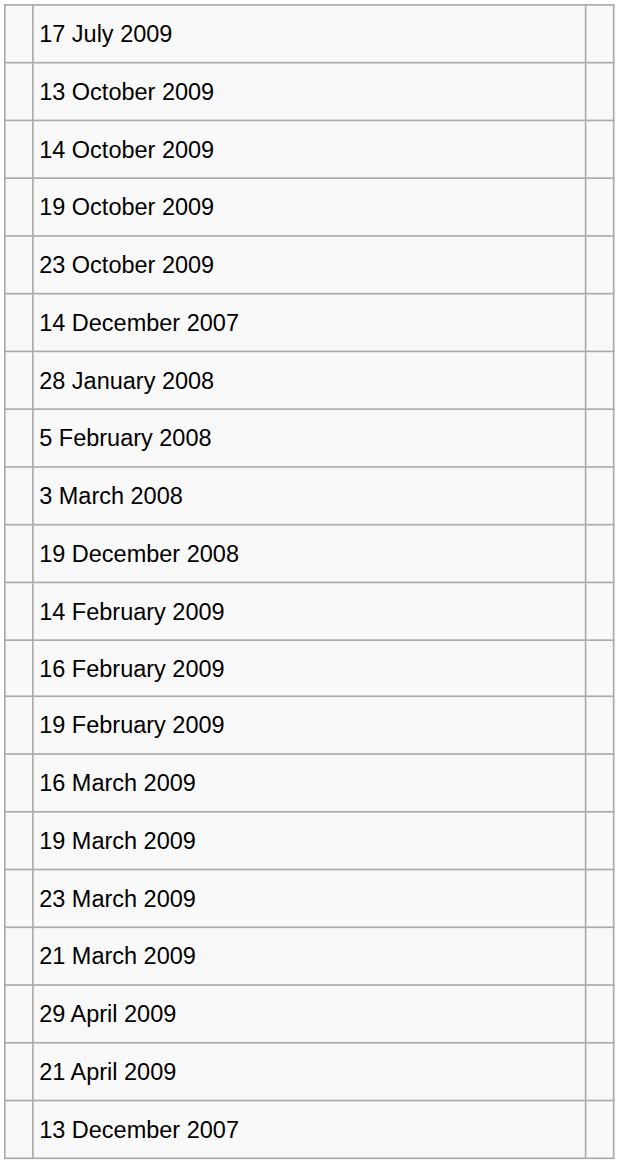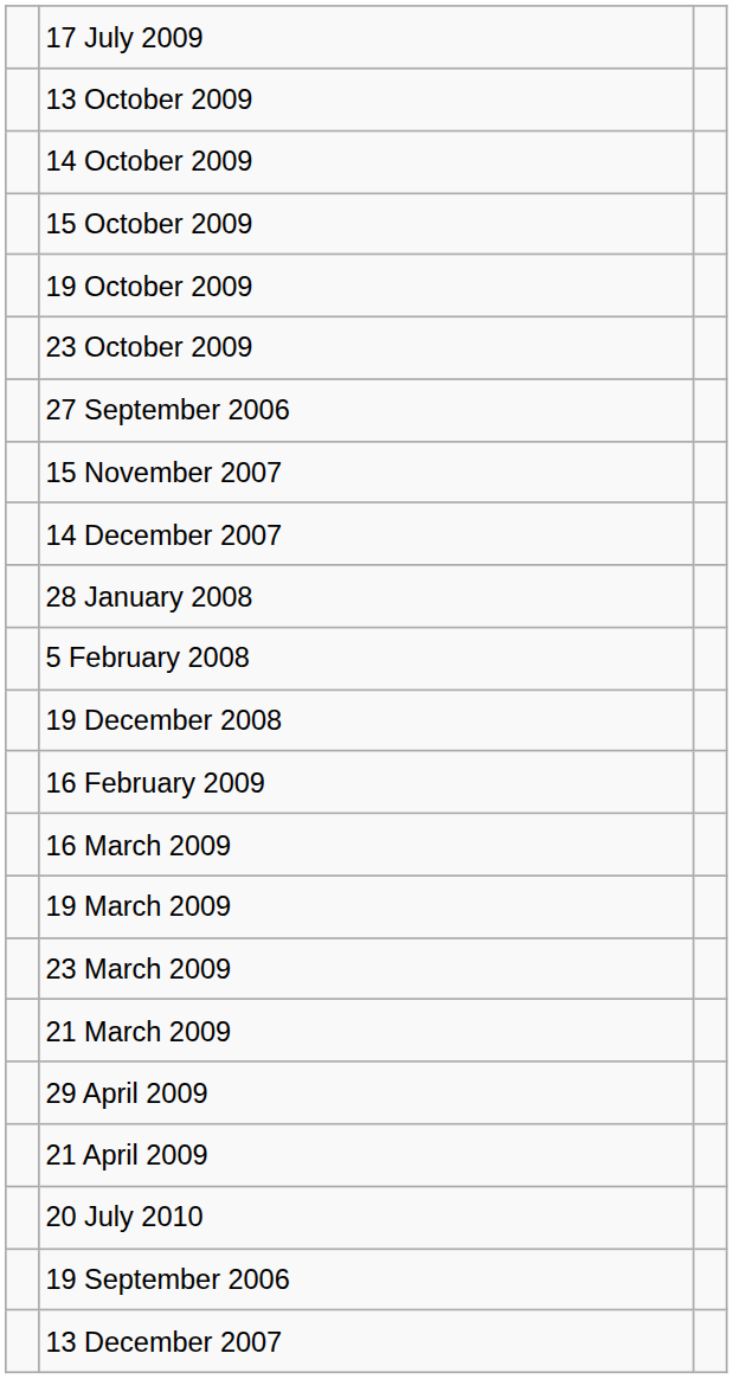+ row: 15 October 2009
+ row: 27 September 2006
+ row: 15 November 2007
- row: 3 March 2008
- row: 14 February 2009
- row: 19 February 2009
+ row: 20 July 2010
+ row: 19 September 2006
